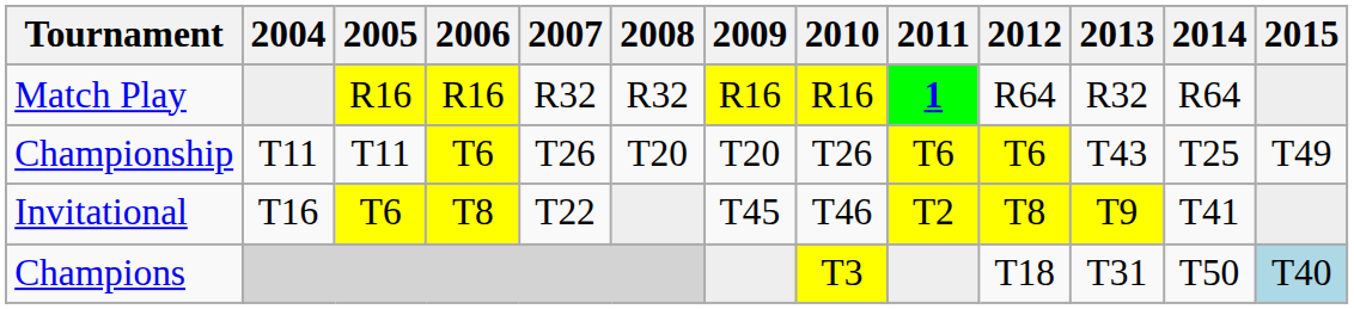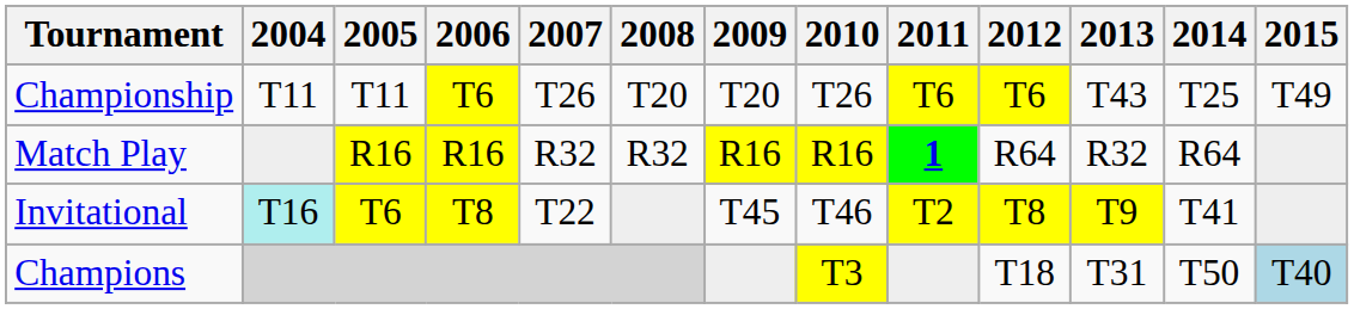rows swapped: Championship <-> Match Play
Invitational | 2004: no background -> paleturquoise background
